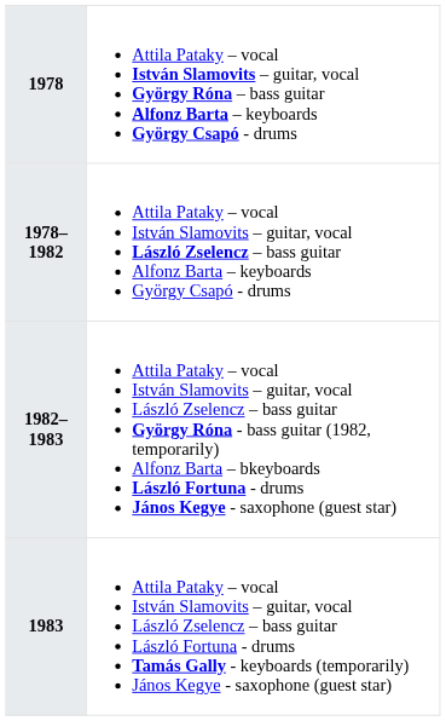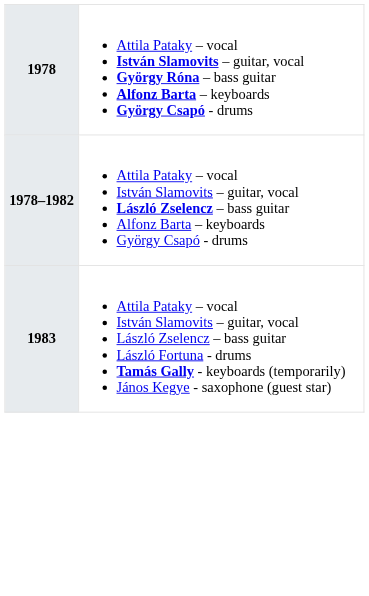- row: 1982–1983 | Attila Pataky – vocal István Slamovits – guitar, vocal László Zselencz – bass guitar György Róna - bass guitar (1982, temporarily) Alfonz Barta – bkeyboards László Fortuna - drums János Kegye - saxophone (guest star)
